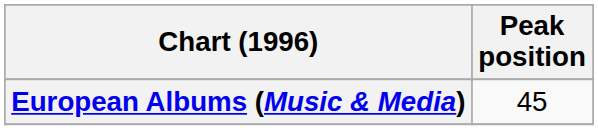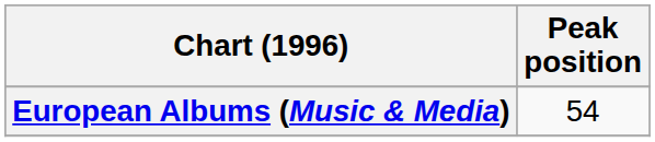European Albums (Music & Media) | Peak position: 45 -> 54
